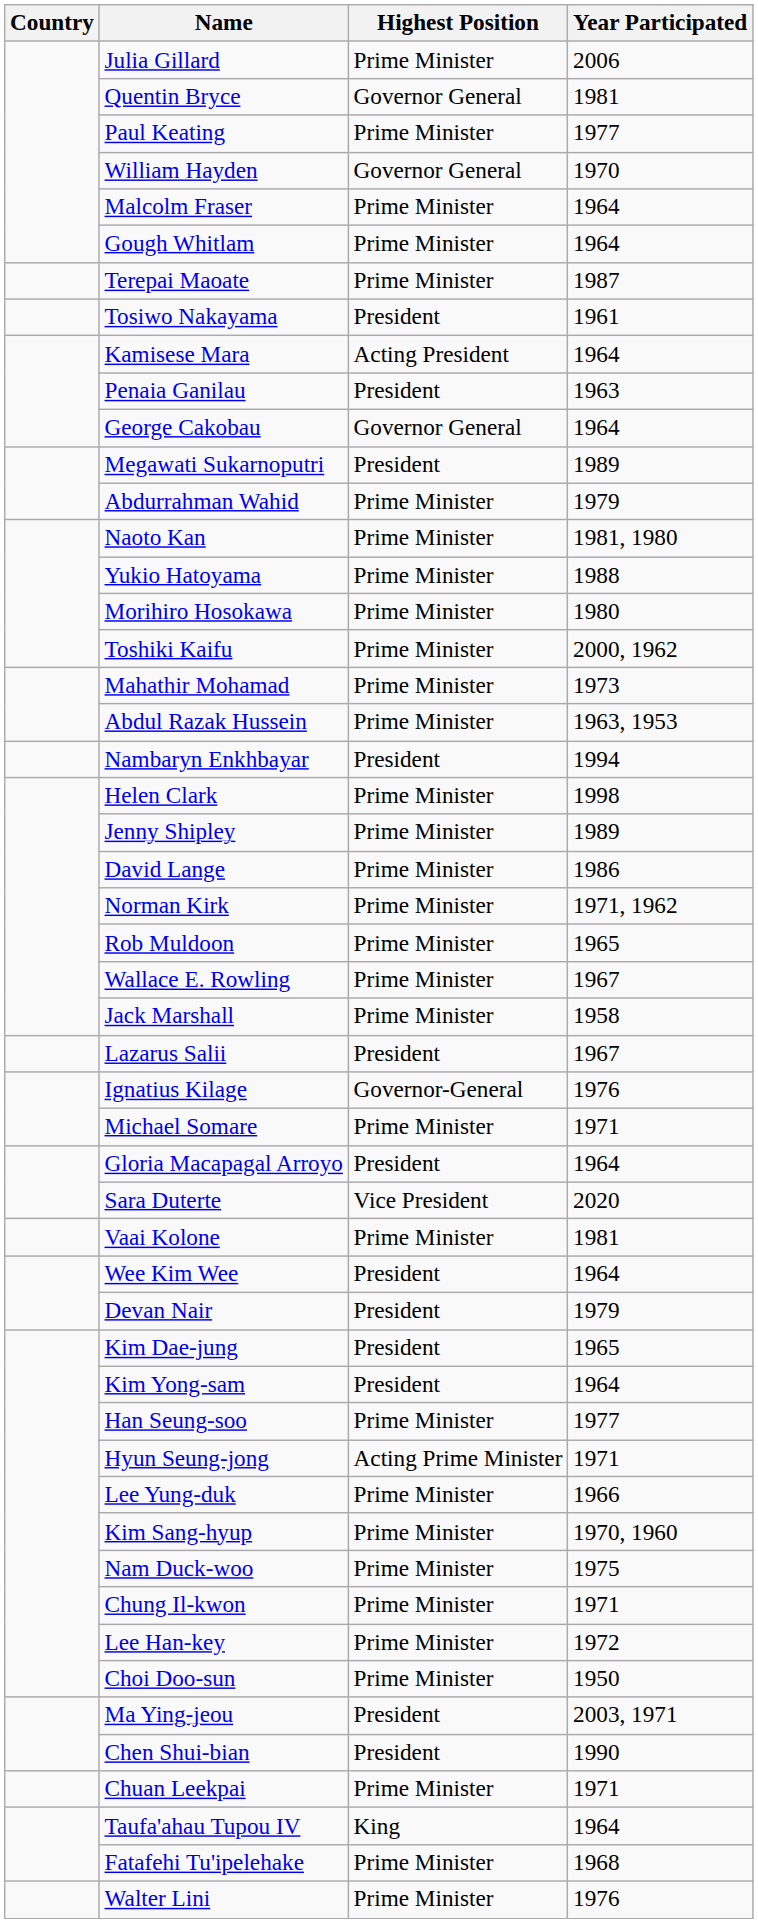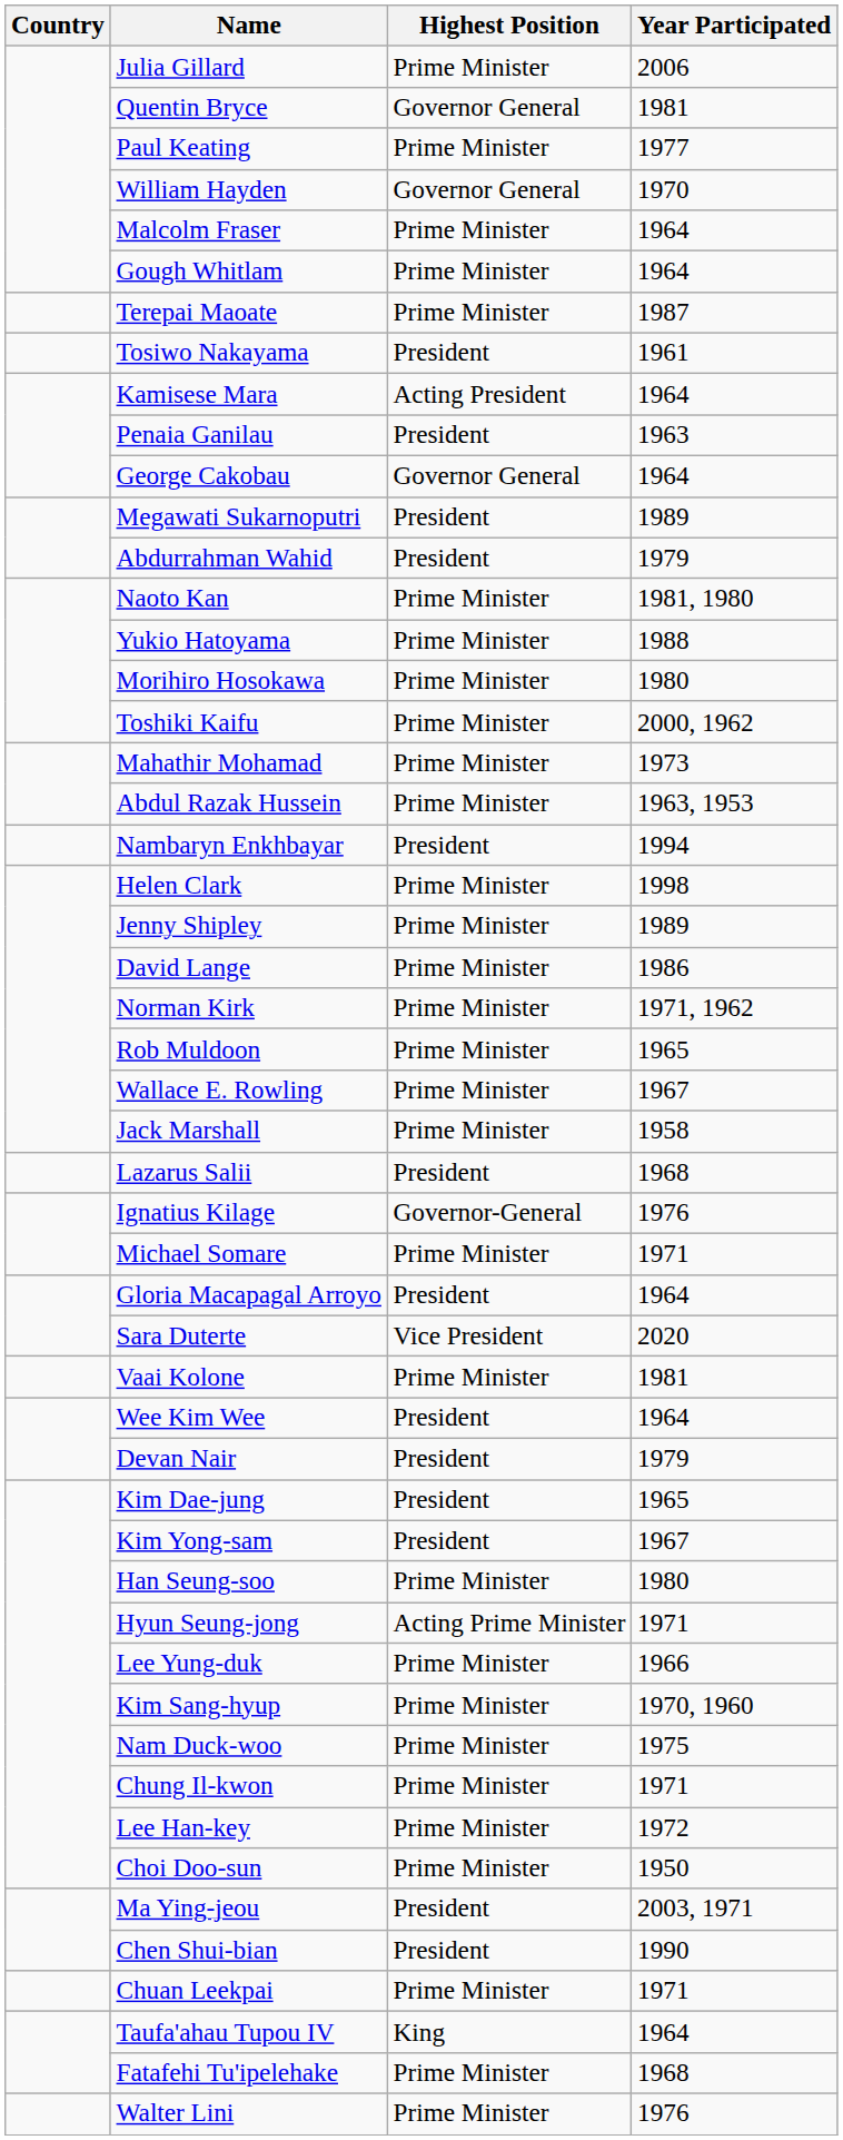Abdurrahman Wahid | Highest Position: Prime Minister -> President
Lazarus Salii | Year Participated: 1967 -> 1968
Kim Yong-sam | Year Participated: 1964 -> 1967
Han Seung-soo | Year Participated: 1977 -> 1980
